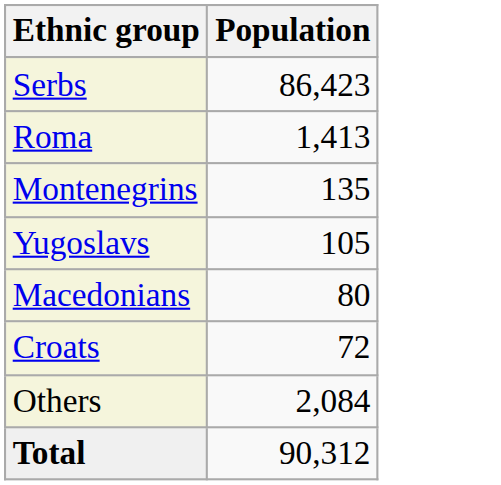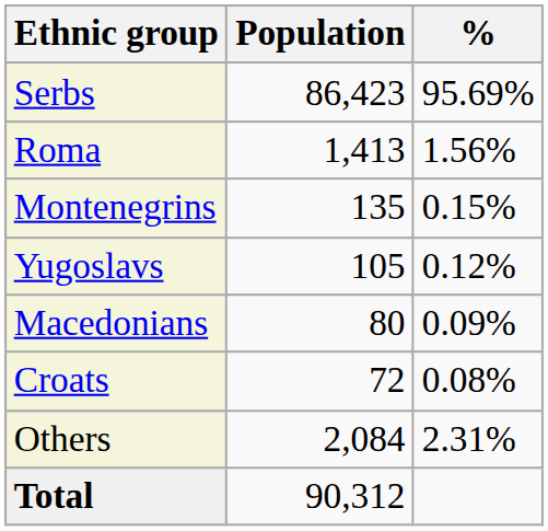+ column: % | 95.69% | 1.56% | 0.15% | 0.12% | 0.09% | 0.08% | 2.31%
